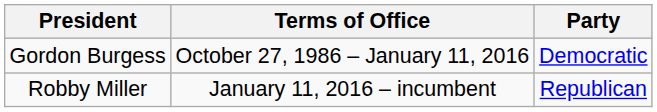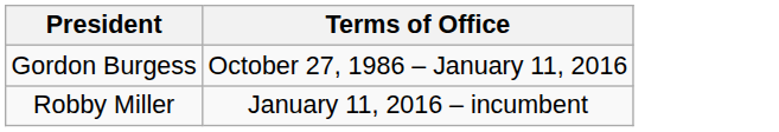- column: Party | Democratic | Republican
